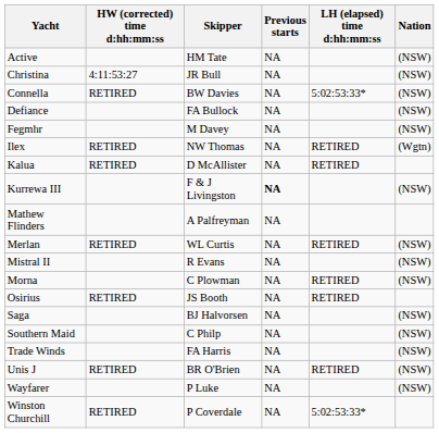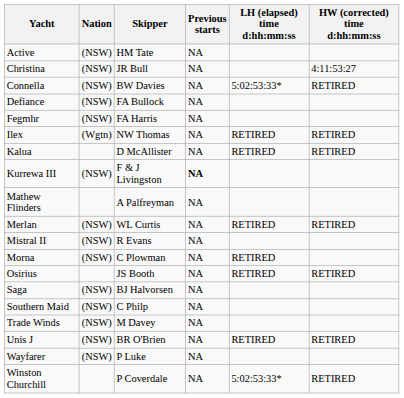columns swapped: Nation <-> HW (corrected) time d:hh:mm:ss
Fegmhr | Skipper: M Davey -> FA Harris
Trade Winds | Skipper: FA Harris -> M Davey
